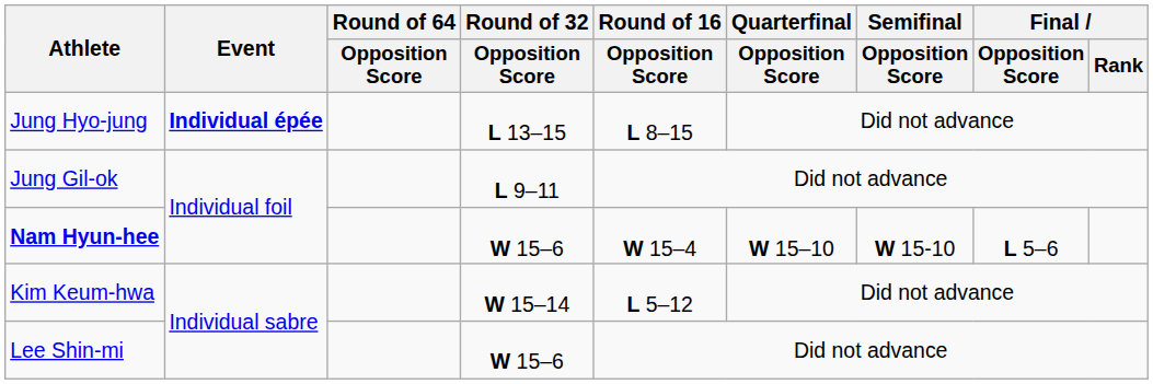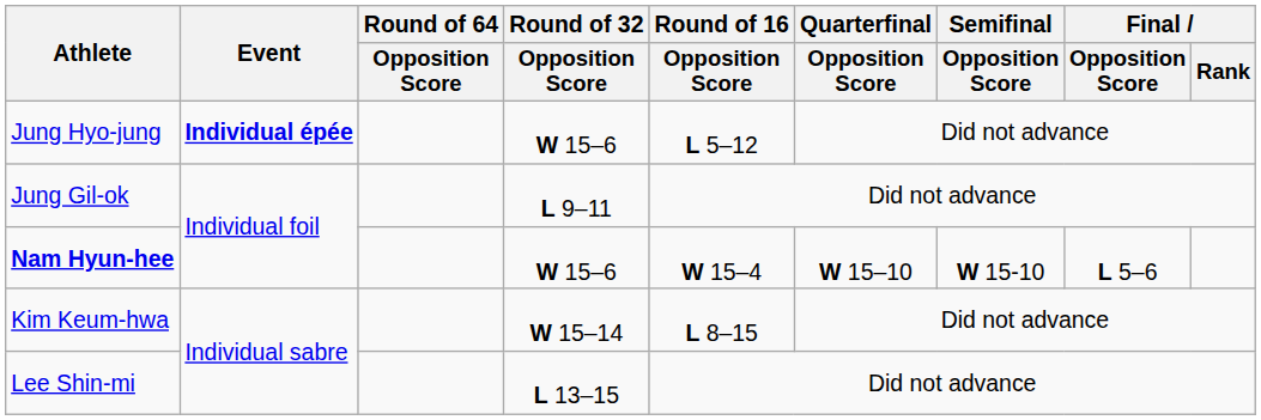Jung Hyo-jung | Round of 32 / Opposition Score: L 13–15 -> W 15–6
Jung Hyo-jung | Round of 16 / Opposition Score: L 8–15 -> L 5–12
Kim Keum-hwa | Round of 16 / Opposition Score: L 5–12 -> L 8–15
Lee Shin-mi | Round of 32 / Opposition Score: W 15–6 -> L 13–15
